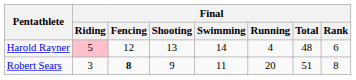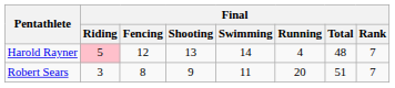Harold Rayner | Final / Rank: 6 -> 7
Robert Sears | Final / Fencing: bold -> normal
Robert Sears | Final / Rank: 8 -> 7
